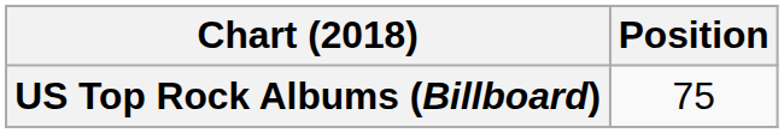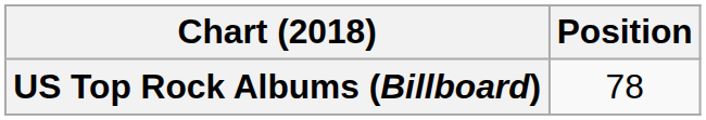US Top Rock Albums (Billboard) | Position: 75 -> 78
